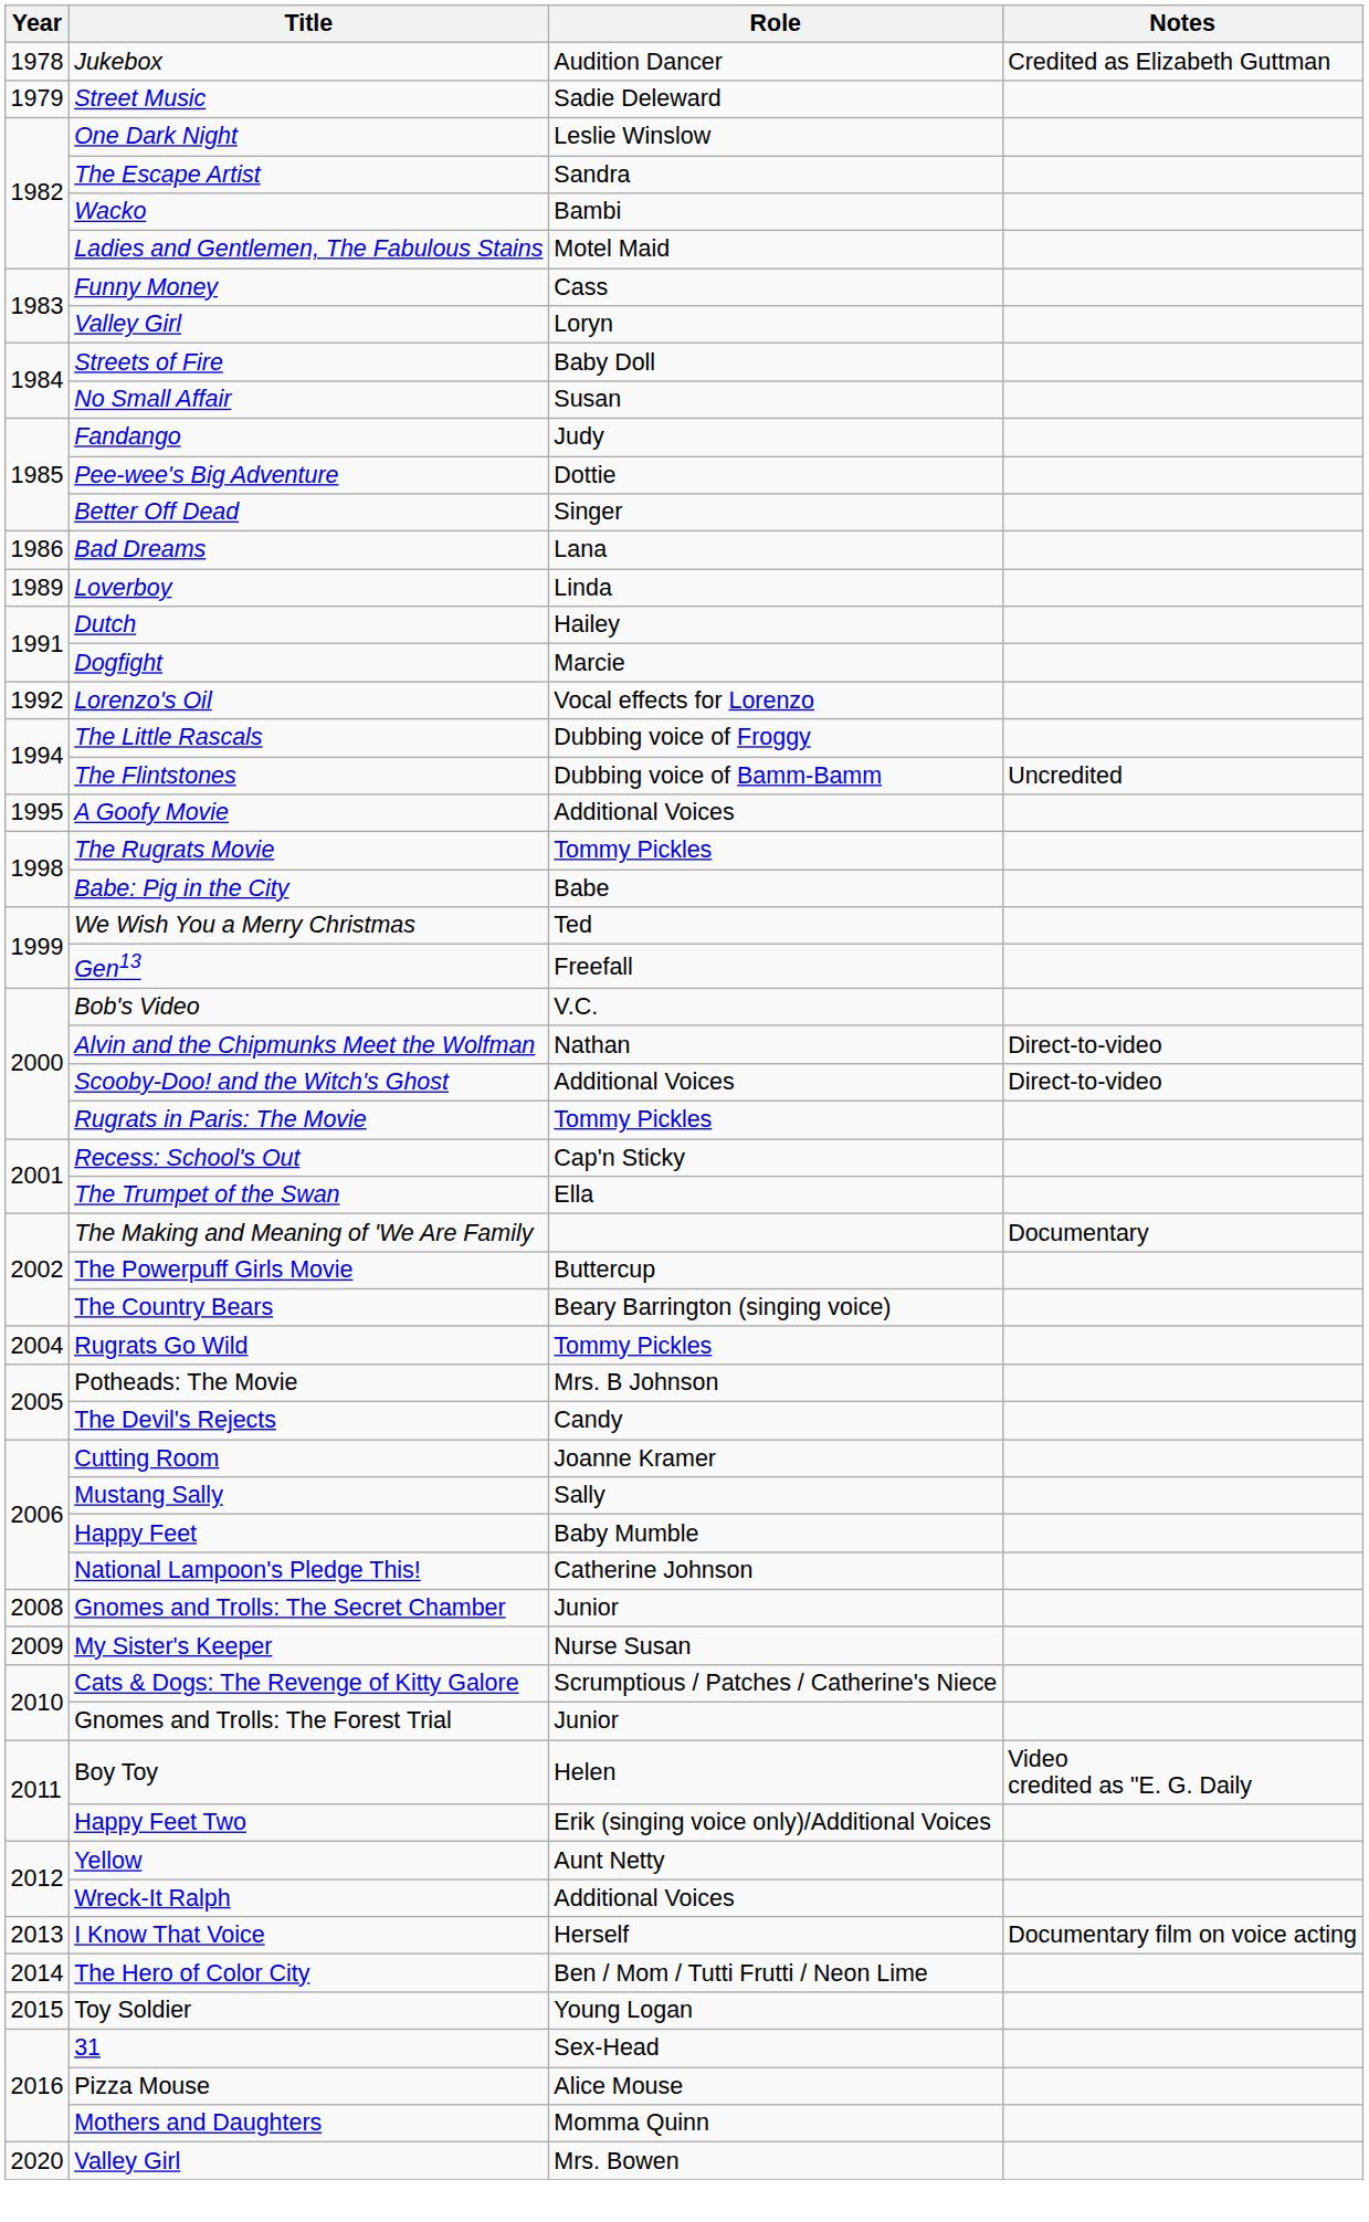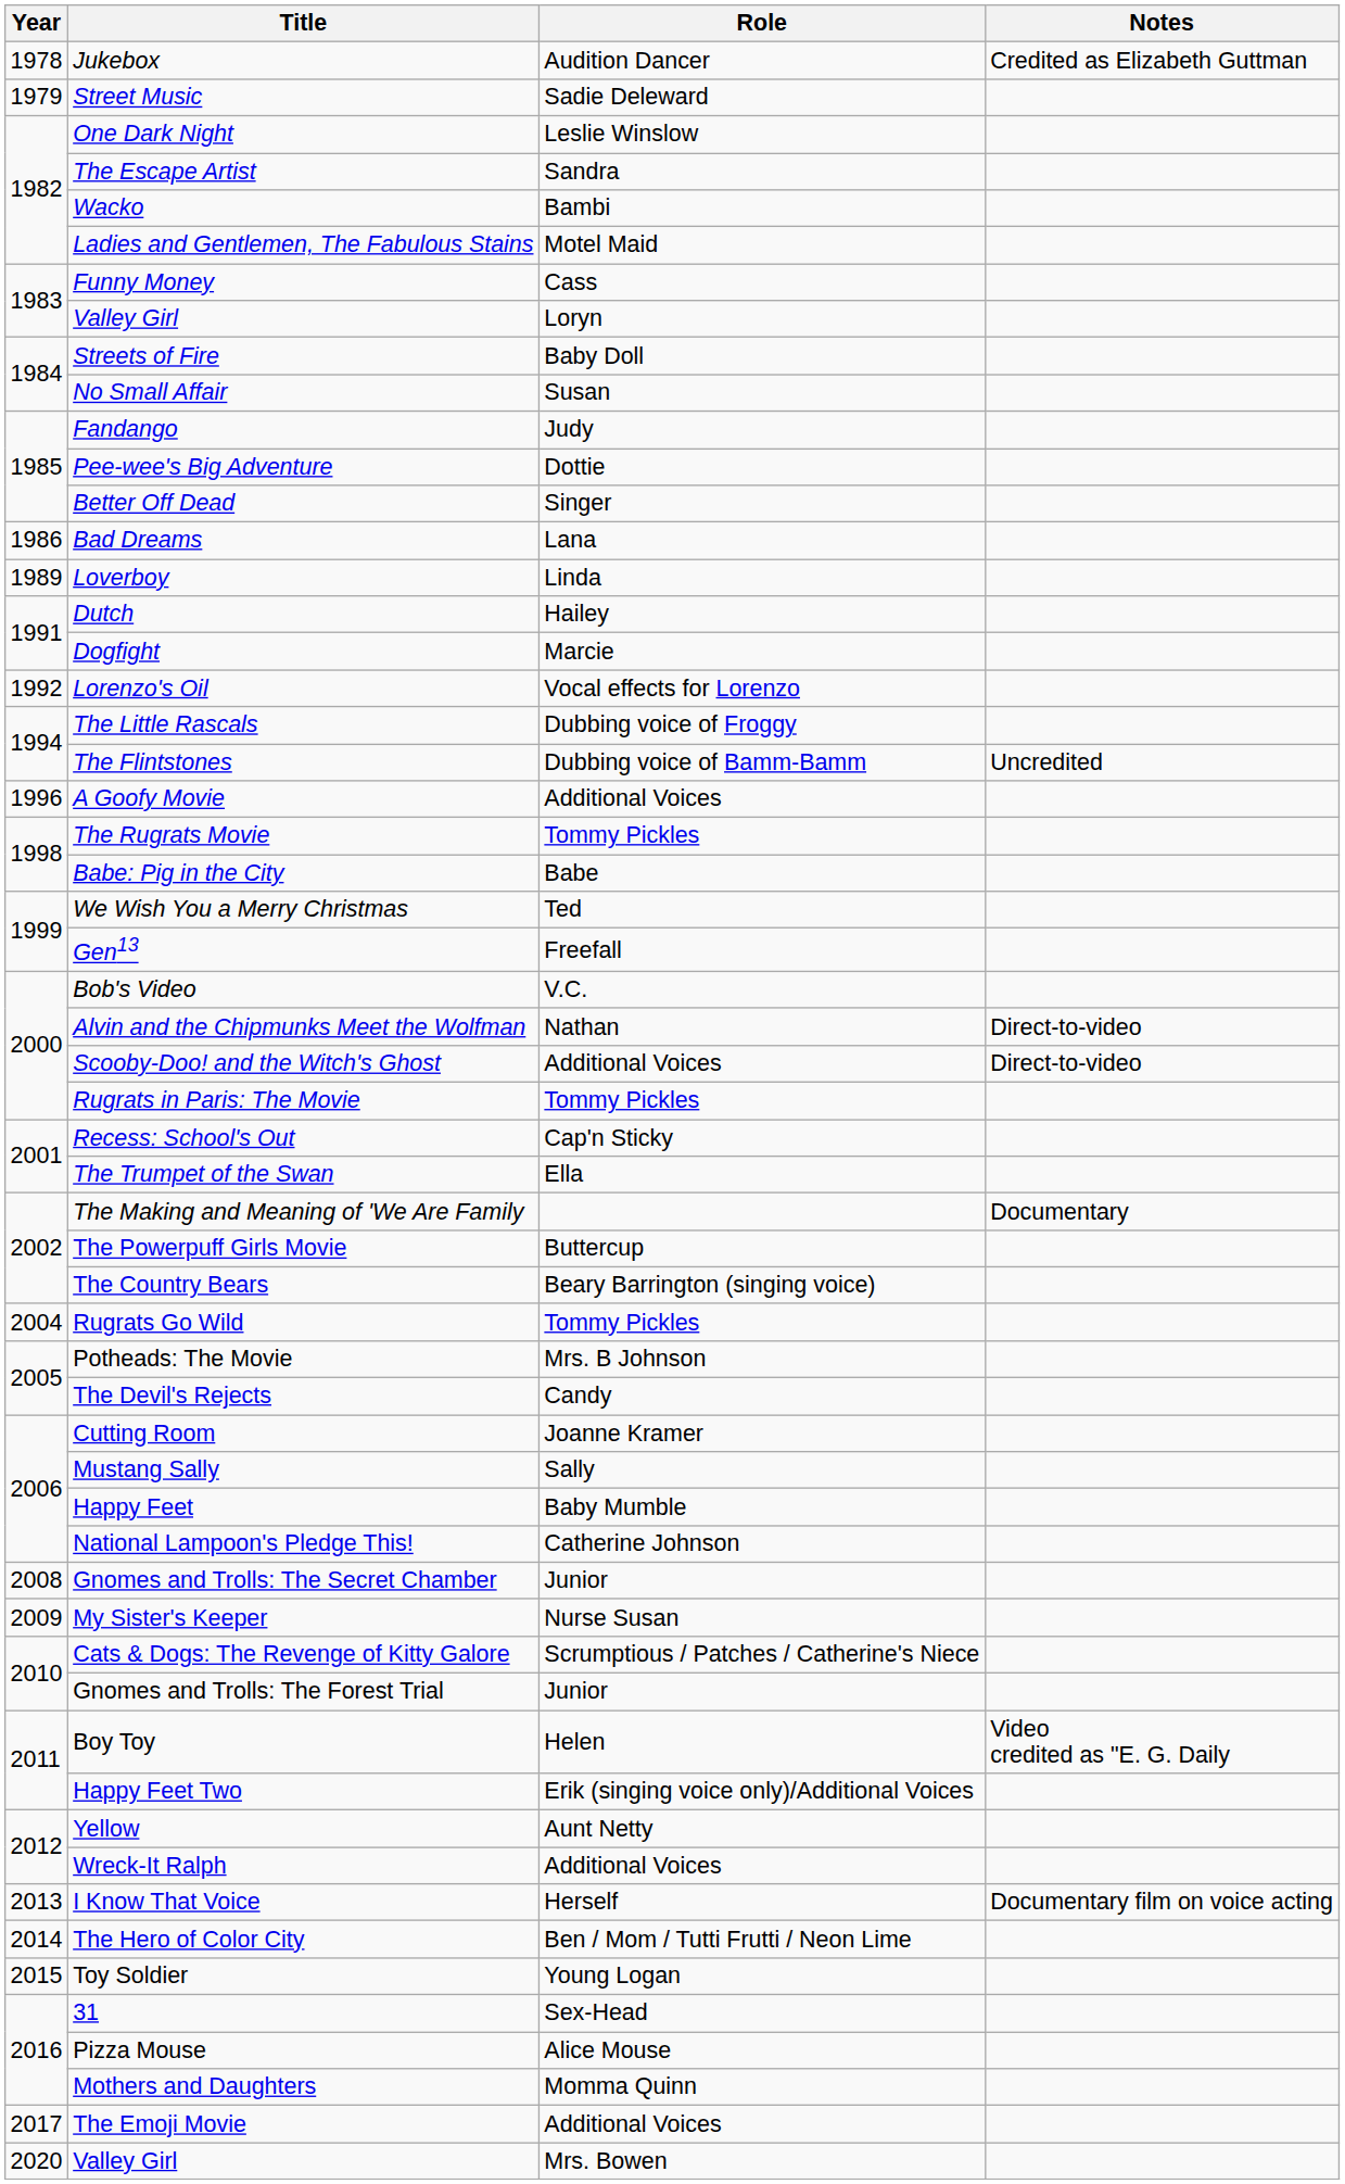A Goofy Movie | Year: 1995 -> 1996
+ row: 2017 | The Emoji Movie | Additional Voices
